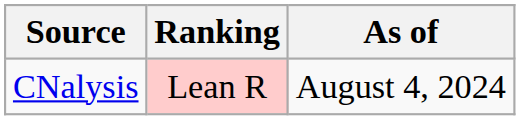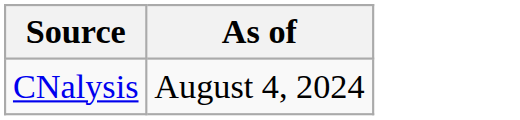- column: Ranking | Lean R
